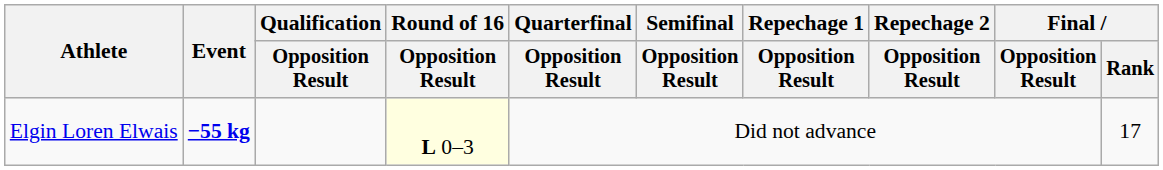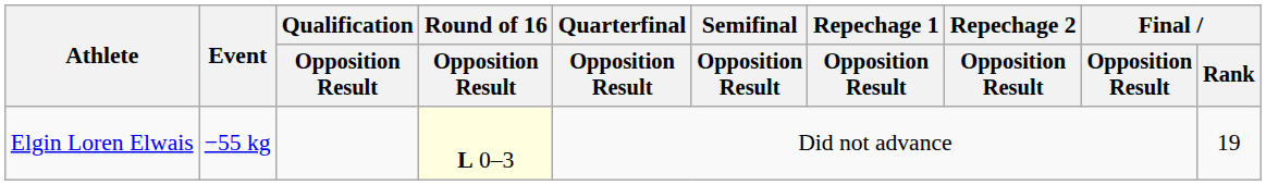Elgin Loren Elwais | Event: bold -> normal
Elgin Loren Elwais | Final / Rank: 17 -> 19
